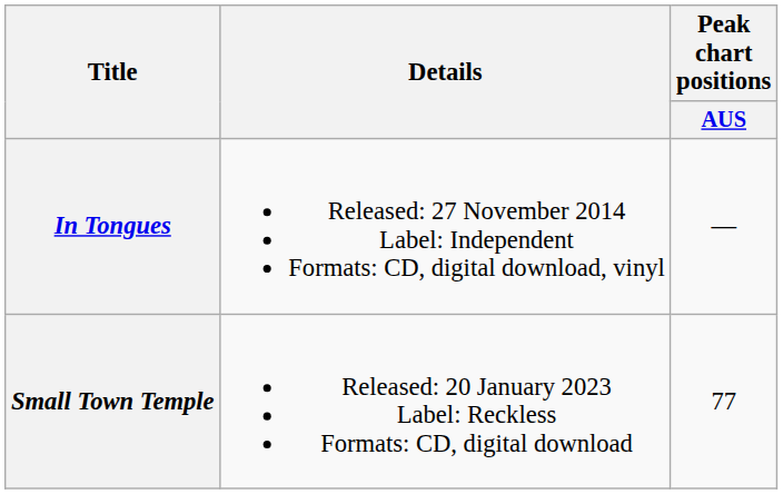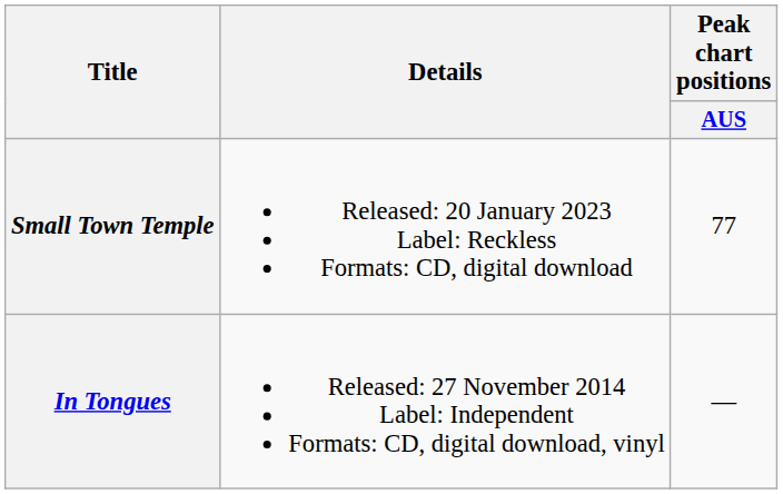rows swapped: In Tongues <-> Small Town Temple
